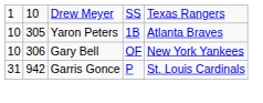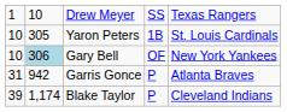Yaron Peters | column 5: Atlanta Braves -> St. Louis Cardinals
Gary Bell | column 2: no background -> lightblue background
Garris Gonce | column 5: St. Louis Cardinals -> Atlanta Braves
+ row: 39 | 1,174 | Blake Taylor | P | Cleveland Indians
